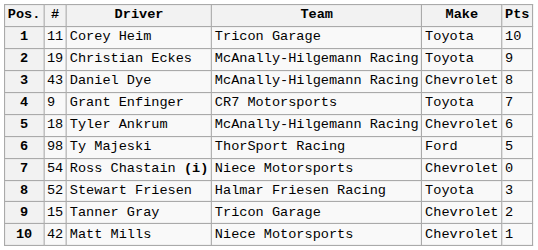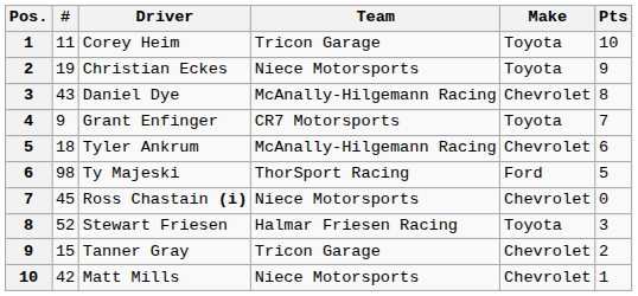Christian Eckes | Team: McAnally-Hilgemann Racing -> Niece Motorsports
Ross Chastain (i) | #: 54 -> 45
